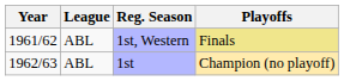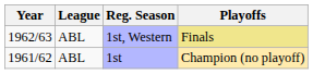1st, Western | Year: 1961/62 -> 1962/63
1st | Year: 1962/63 -> 1961/62
